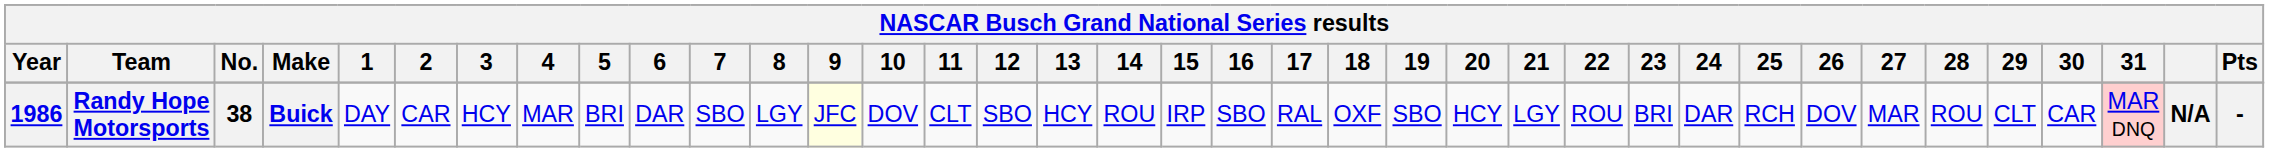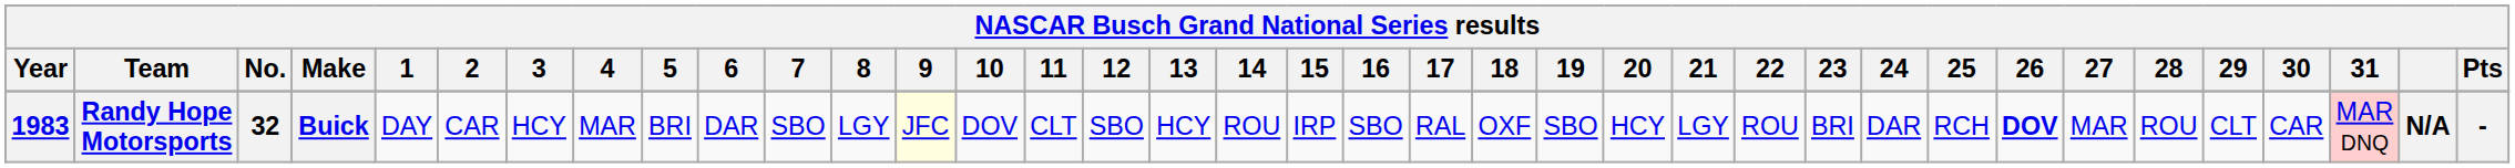Randy Hope Motorsports | Year: 1986 -> 1983
Randy Hope Motorsports | No.: 38 -> 32
Randy Hope Motorsports | 26: normal -> bold
